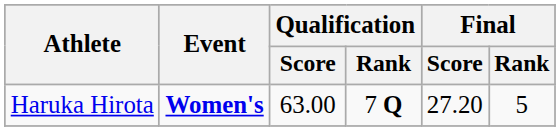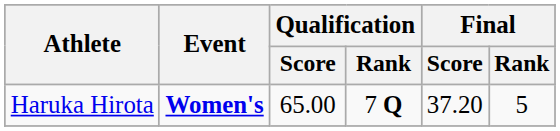Haruka Hirota | Qualification / Score: 63.00 -> 65.00
Haruka Hirota | Final / Score: 27.20 -> 37.20
